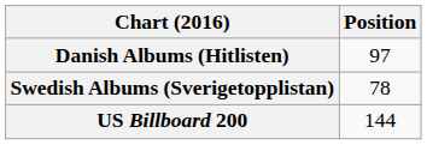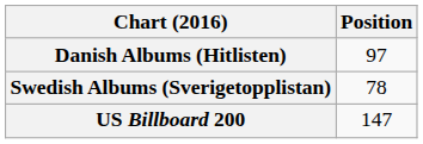US Billboard 200 | Position: 144 -> 147
